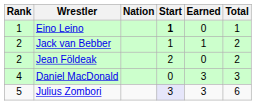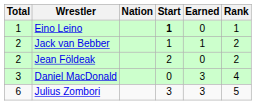columns swapped: Rank <-> Total
Julius Zombori | Start: lavender background -> no background
